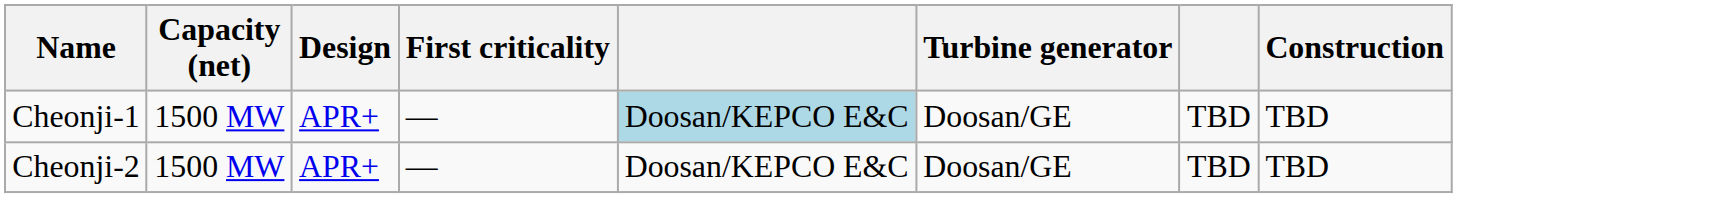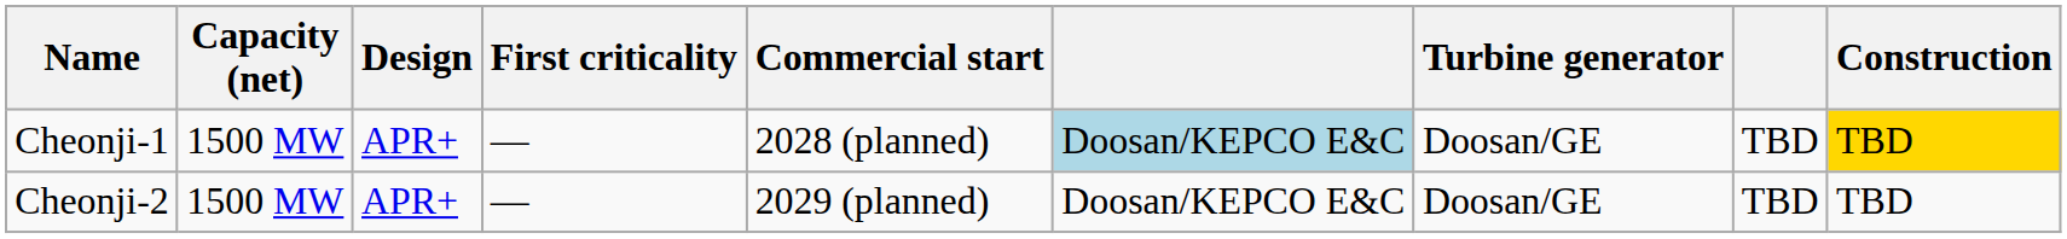+ column: Commercial start | 2028 (planned) | 2029 (planned)
Cheonji-1 | Construction: no background -> gold background
